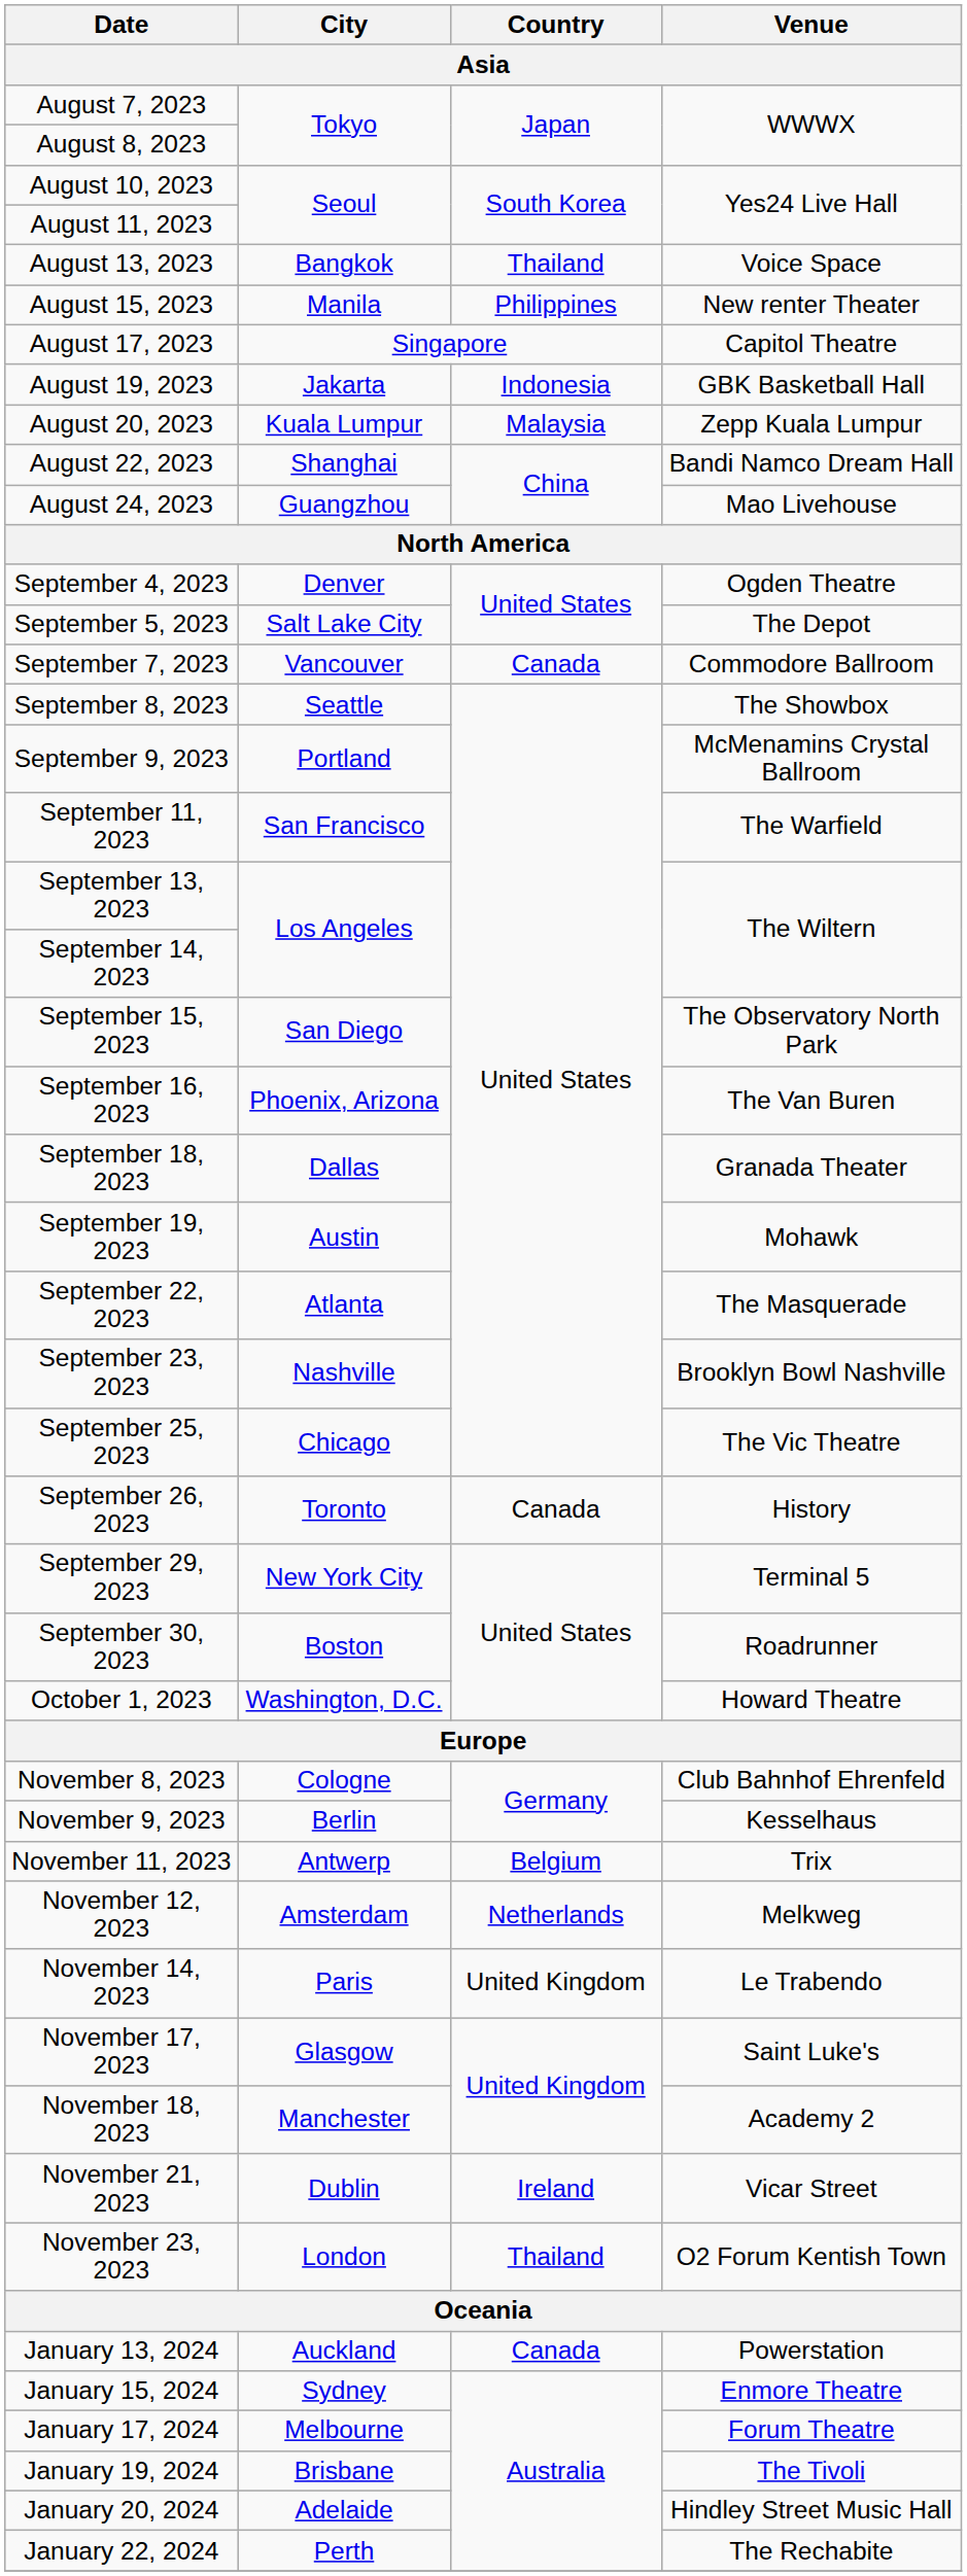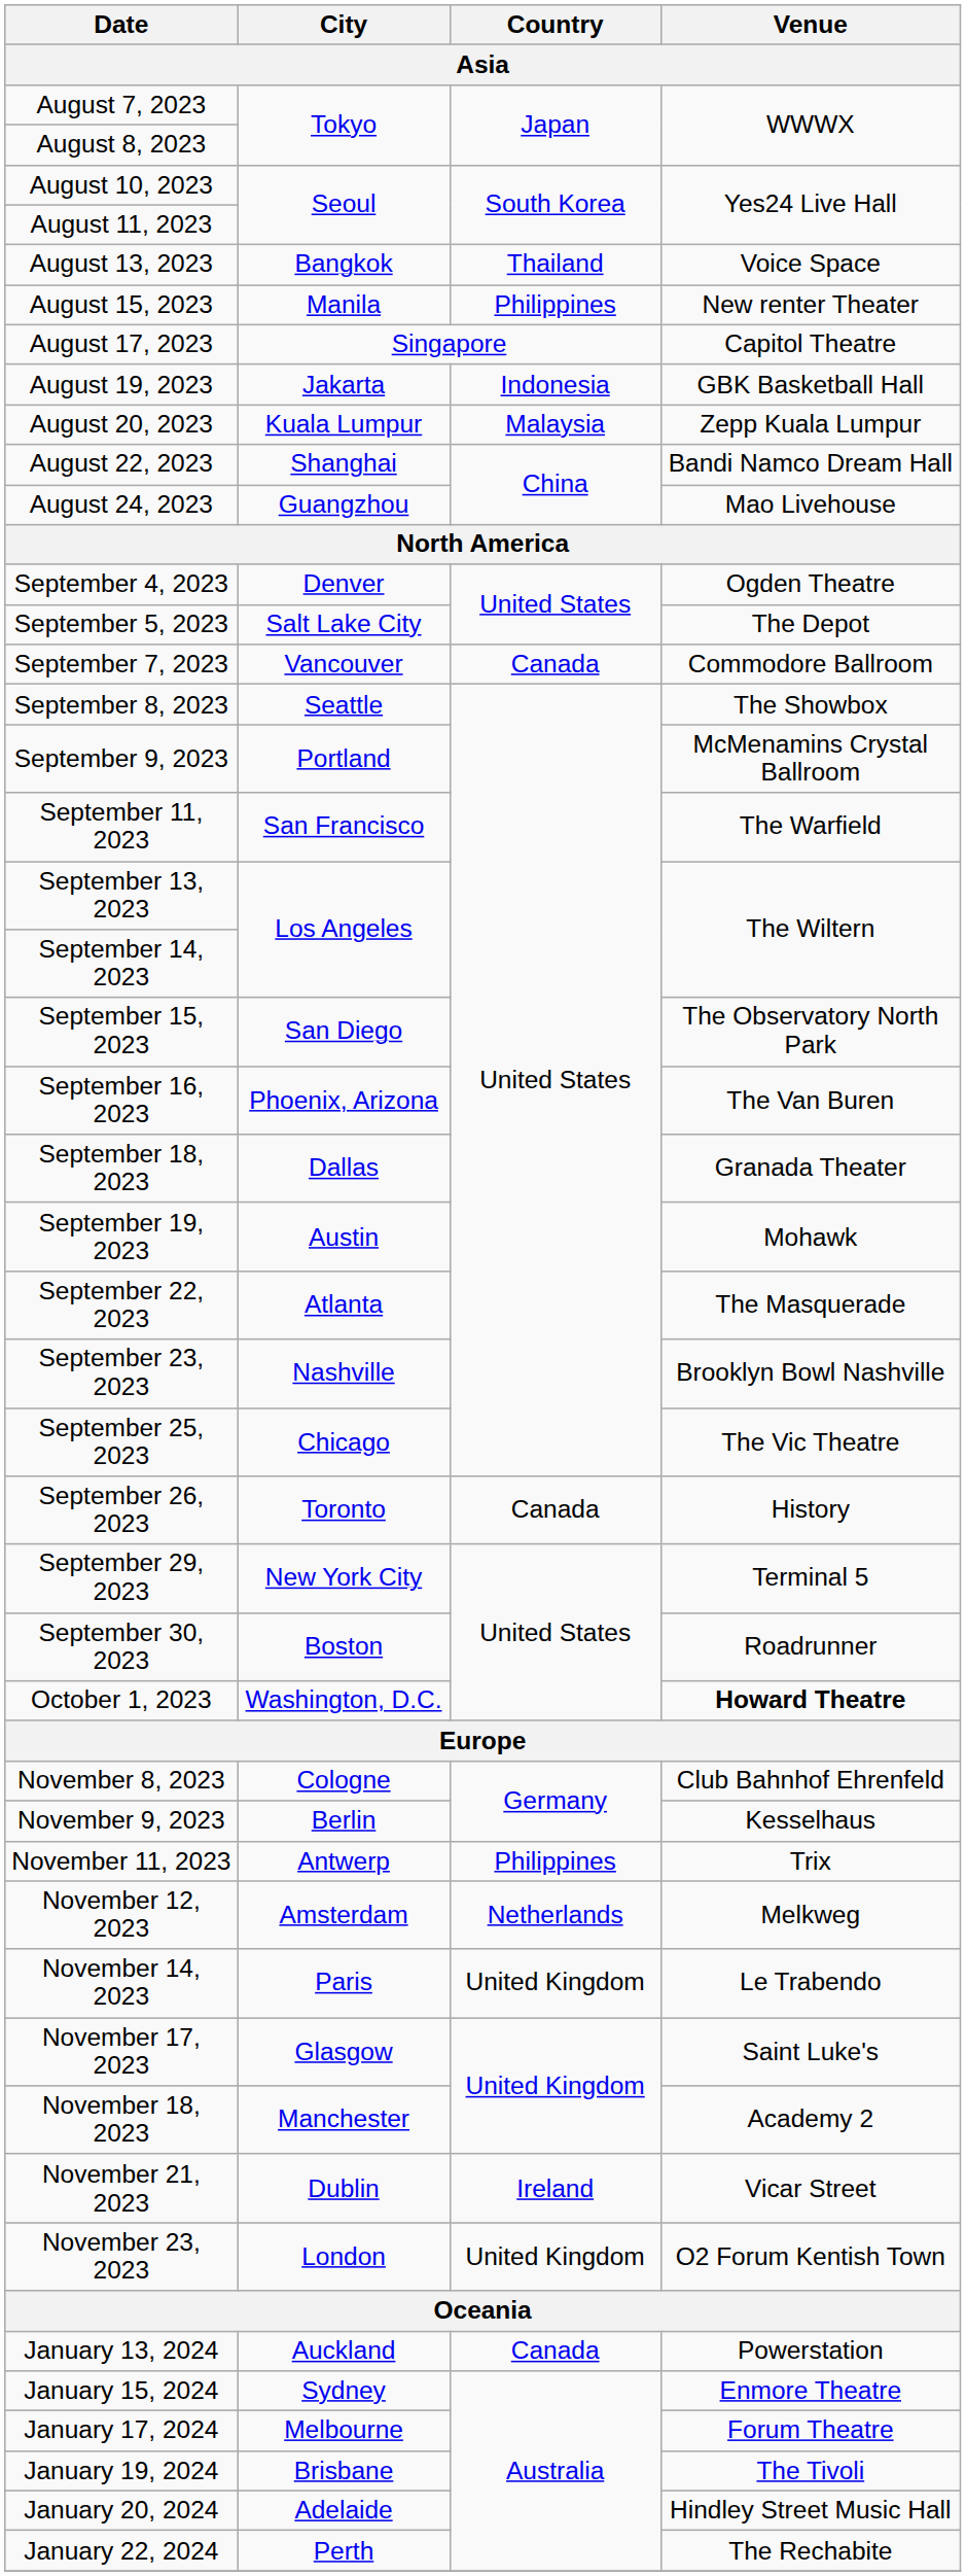October 1, 2023 | Venue: normal -> bold
November 11, 2023 | Country: Belgium -> Philippines
November 23, 2023 | Country: Thailand -> United Kingdom
